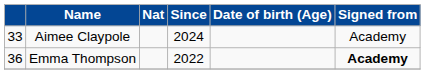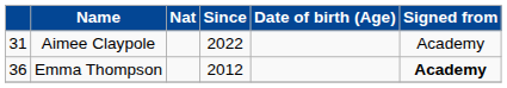Aimee Claypole | column 1: 33 -> 31
Aimee Claypole | Since: 2024 -> 2022
Emma Thompson | Since: 2022 -> 2012
